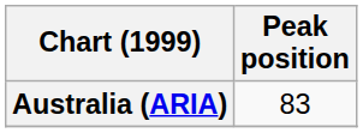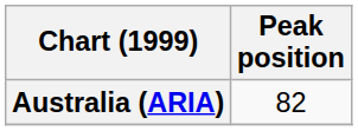Australia (ARIA) | Peak position: 83 -> 82
